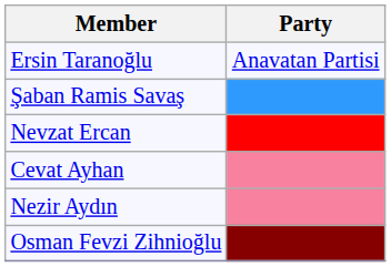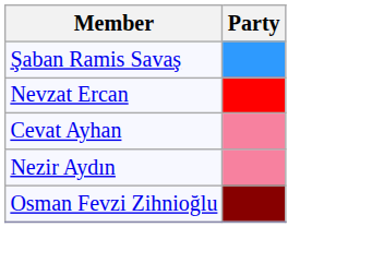- row: Ersin Taranoğlu | Anavatan Partisi
